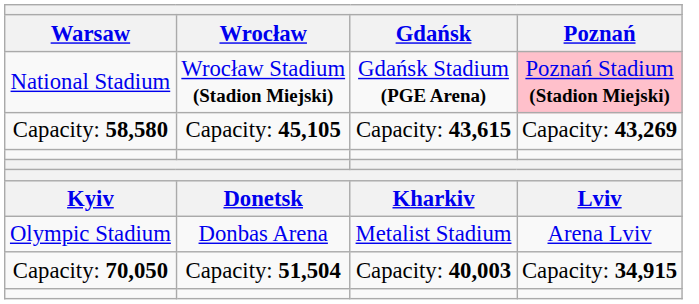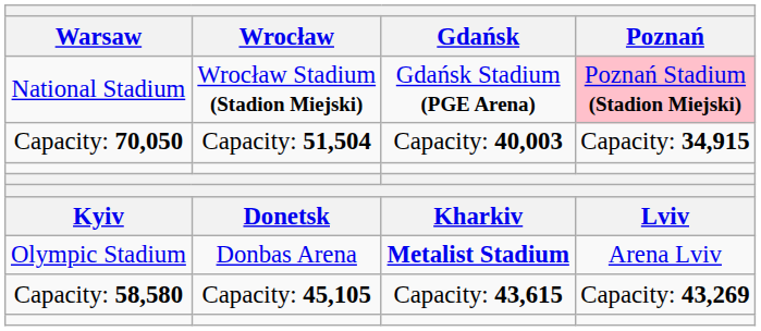rows swapped: Capacity: 58,580 <-> Capacity: 70,050
Olympic Stadium | Gdańsk: normal -> bold
